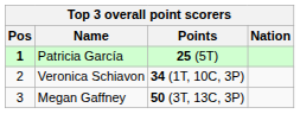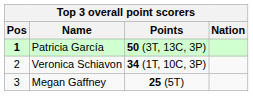Patricia García | Points: 25 (5T) -> 50 (3T, 13C, 3P)
Megan Gaffney | Points: 50 (3T, 13C, 3P) -> 25 (5T)
